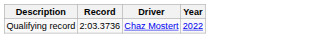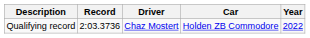+ column: Car | Holden ZB Commodore
